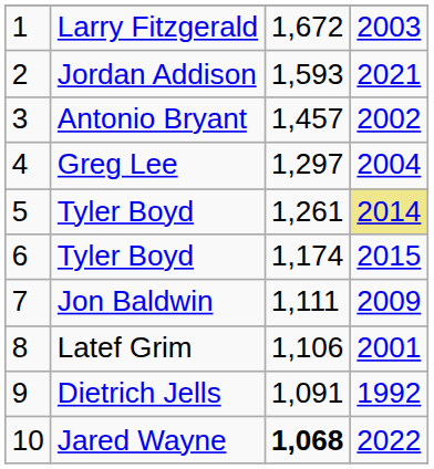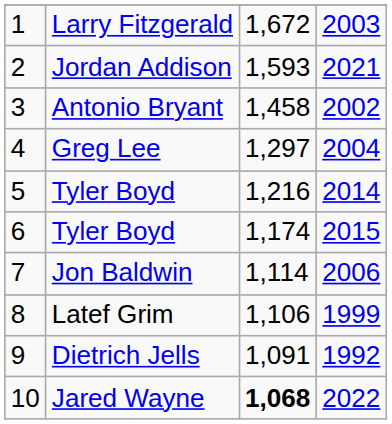Antonio Bryant | column 3: 1,457 -> 1,458
5 / Tyler Boyd | column 3: 1,261 -> 1,216
5 / Tyler Boyd | column 4: khaki background -> no background
Jon Baldwin | column 3: 1,111 -> 1,114
Jon Baldwin | column 4: 2009 -> 2006
Latef Grim | column 4: 2001 -> 1999
